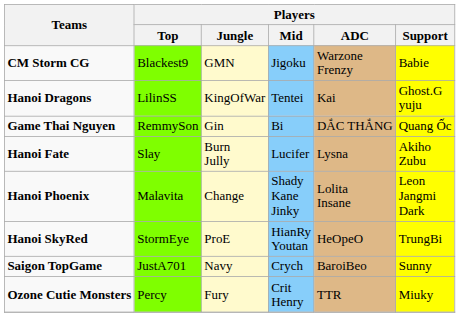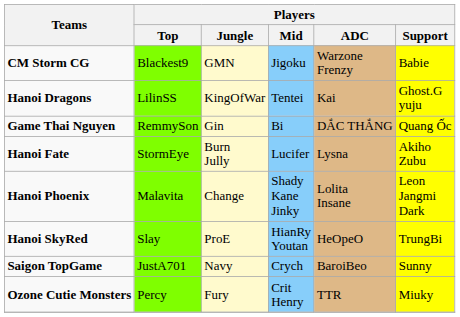Hanoi Fate | Players / Top: Slay -> StormEye
Hanoi SkyRed | Players / Top: StormEye -> Slay
